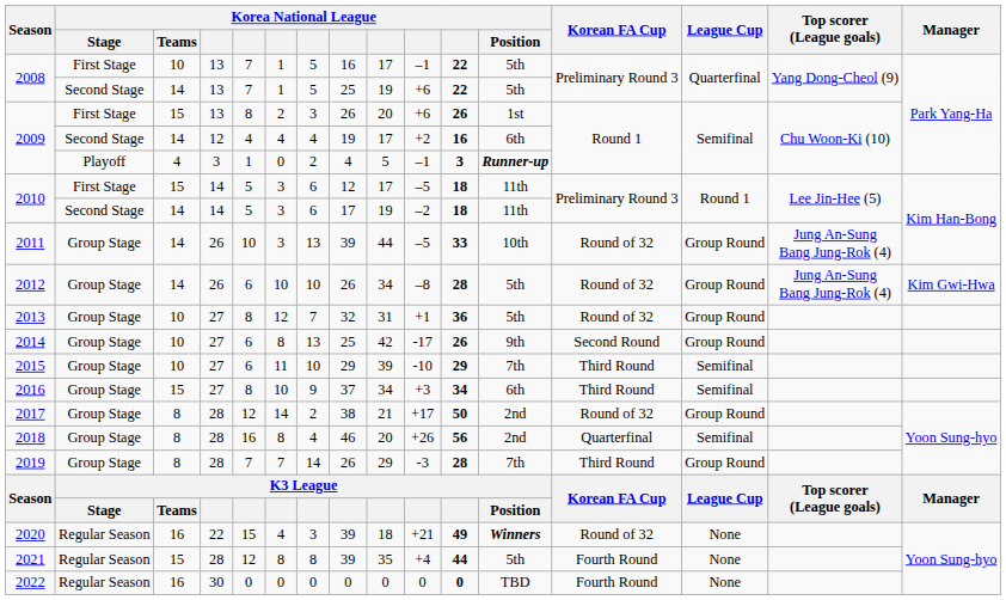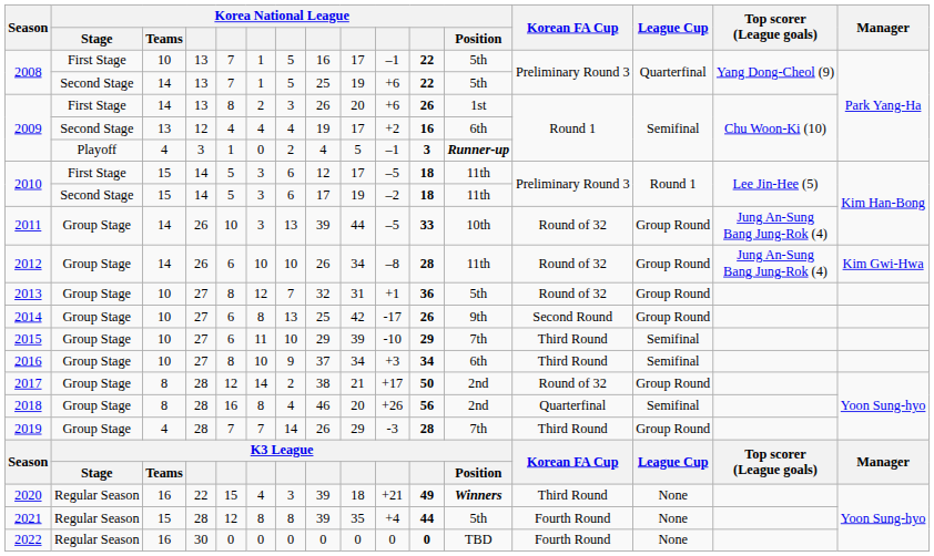2009 / First Stage | Korea National League / Teams: 15 -> 14
2009 / Second Stage | Korea National League / Teams: 14 -> 13
2010 / Second Stage | Korea National League / Teams: 14 -> 15
2012 | Korea National League / Position: 5th -> 11th
2016 | Korea National League / Teams: 15 -> 10
2019 | Korea National League / Teams: 8 -> 4
2020 | Korean FA Cup: Round of 32 -> Third Round
